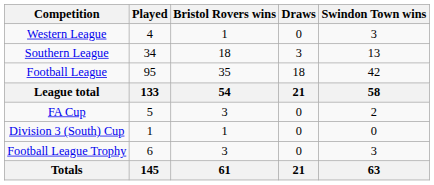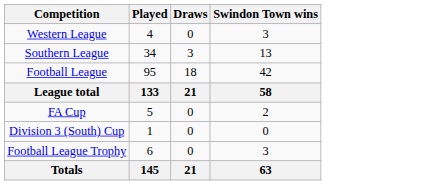- column: Bristol Rovers wins | 1 | 18 | 35 | 54 | 3 | 1 | 3 | 61
